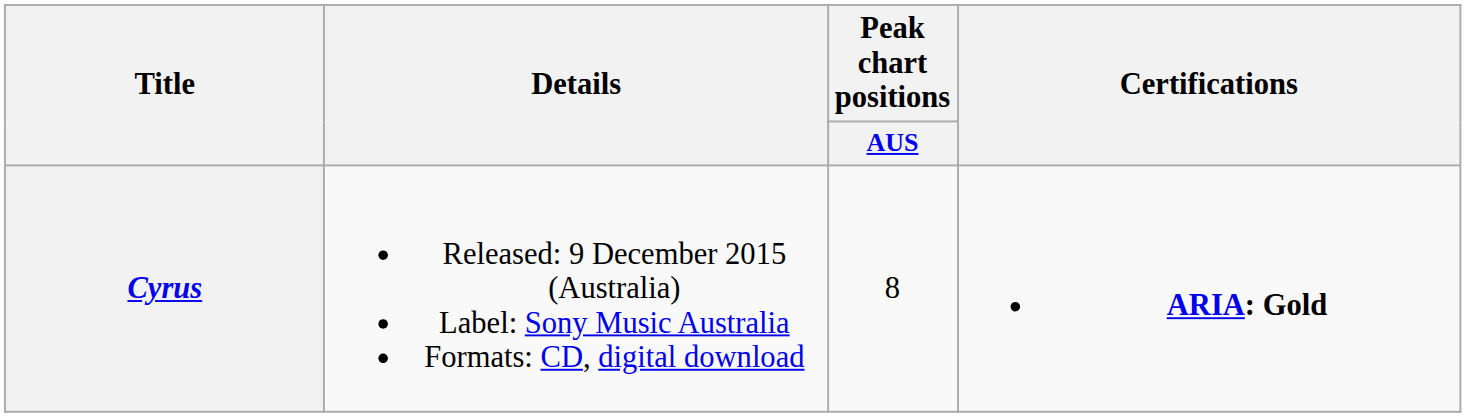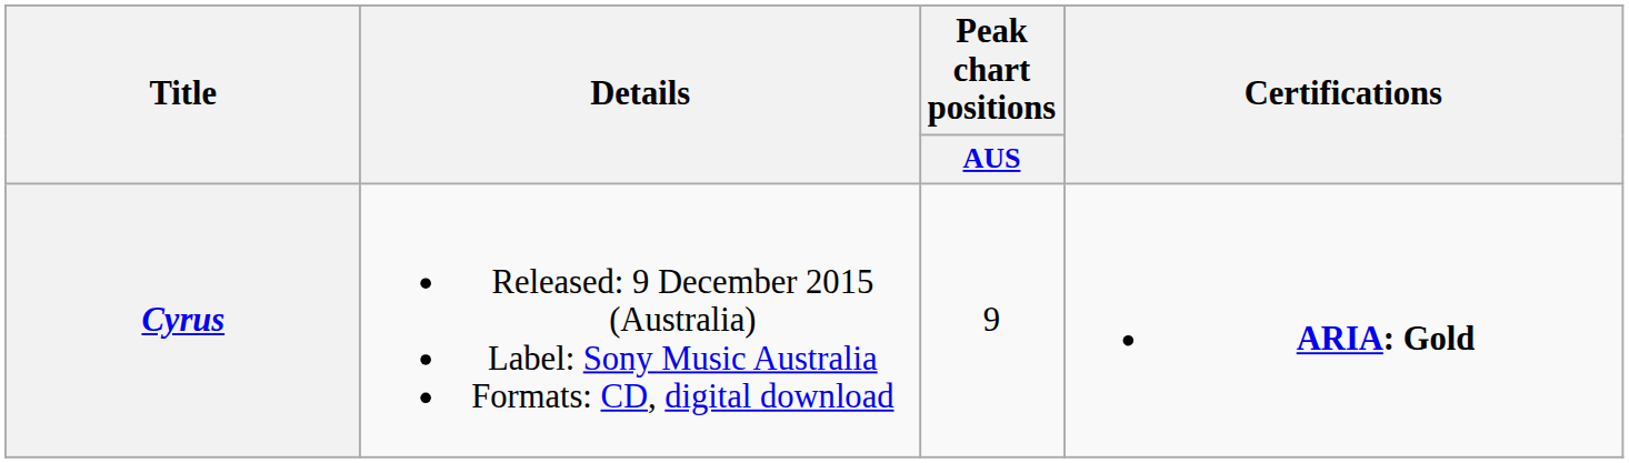Cyrus | Peak chart positions / AUS: 8 -> 9
